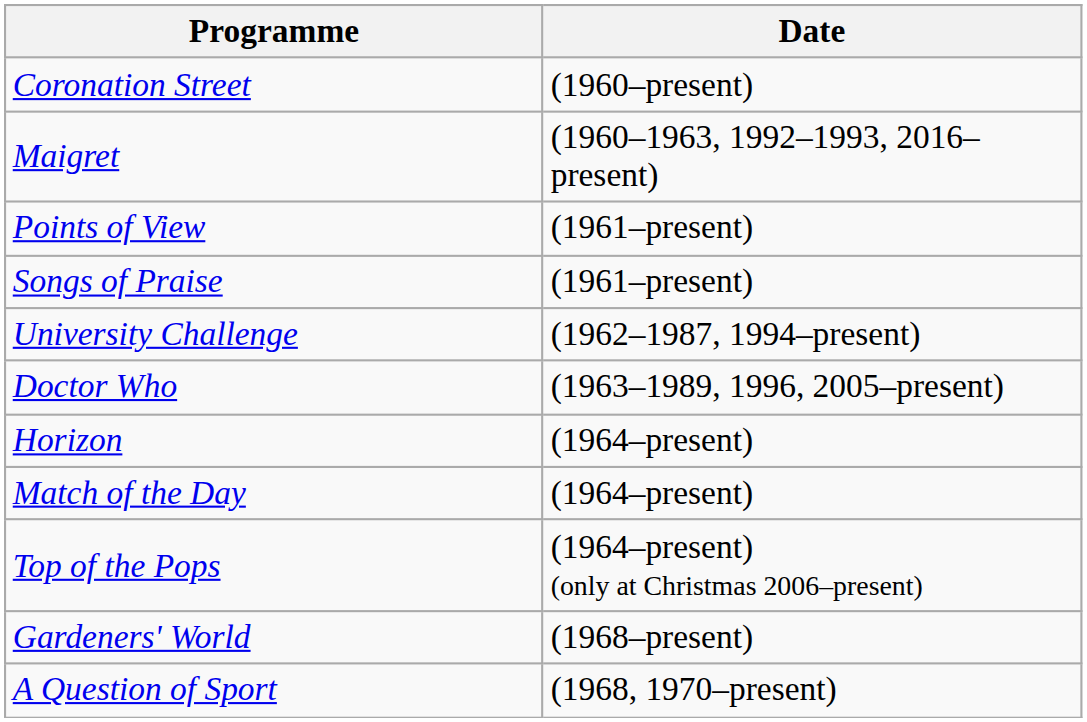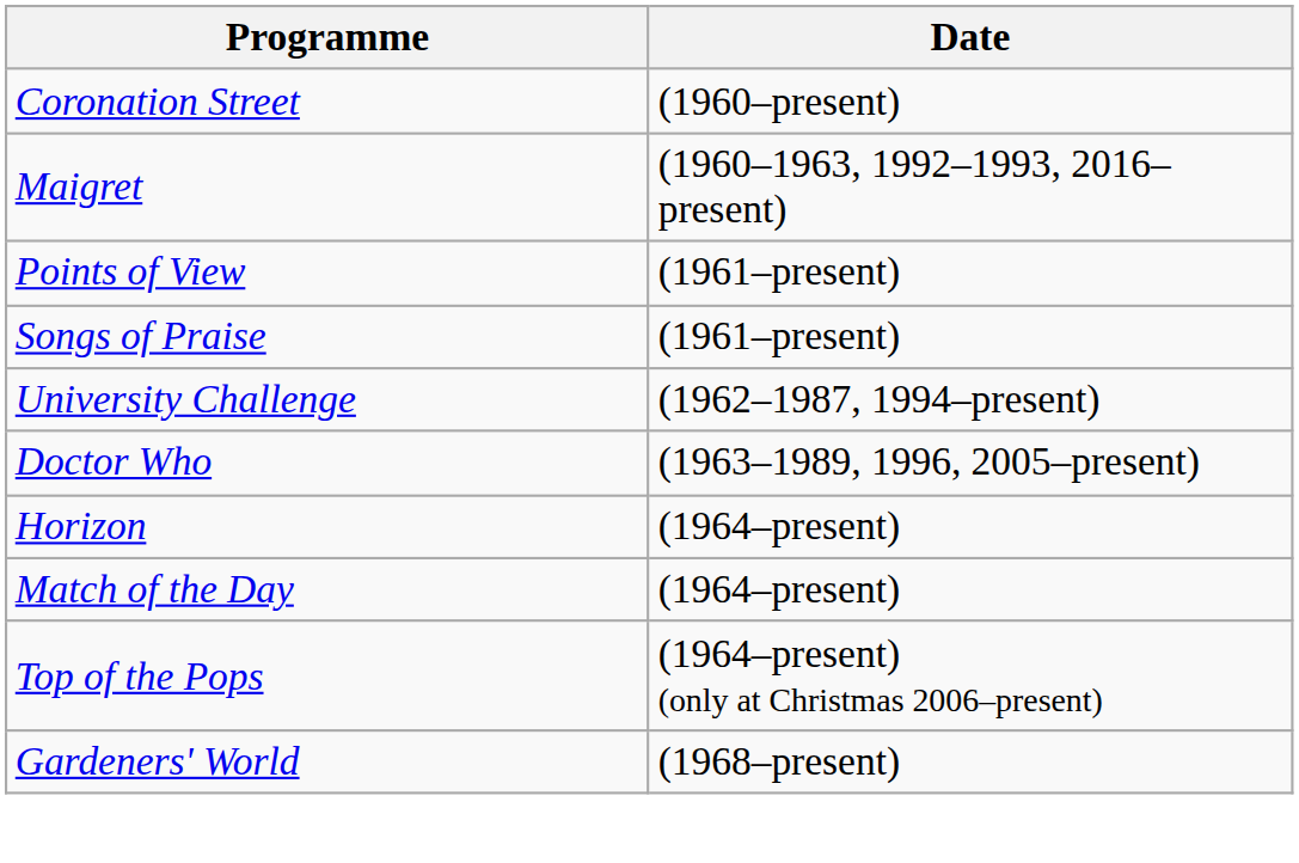- row: A Question of Sport | (1968, 1970–present)
